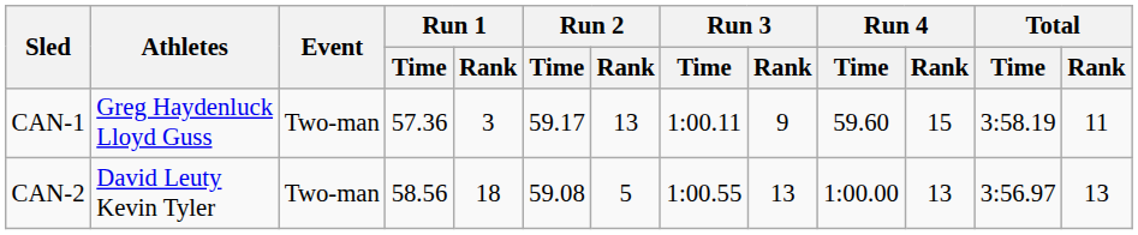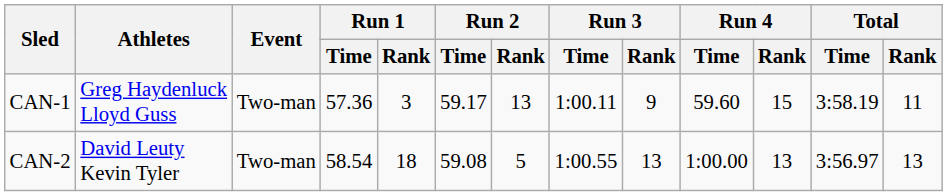CAN-2 | Run 1 / Time: 58.56 -> 58.54
